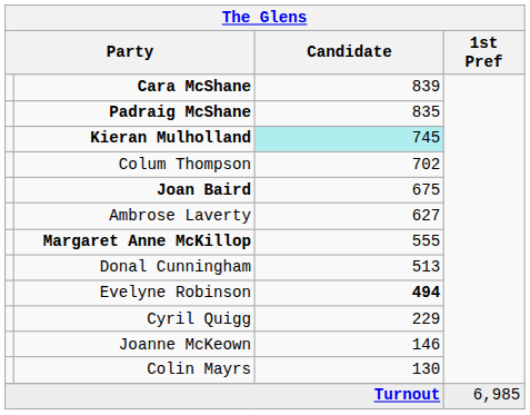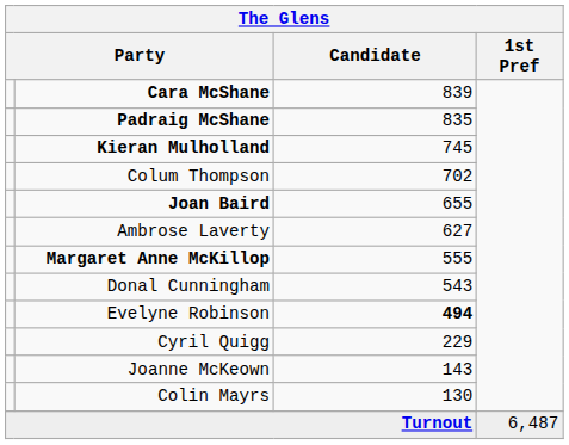Kieran Mulholland | Candidate: paleturquoise background -> no background
Joan Baird | Candidate: 675 -> 655
Donal Cunningham | Candidate: 513 -> 543
Joanne McKeown | Candidate: 146 -> 143
Turnout | 1st Pref: 6,985 -> 6,487
